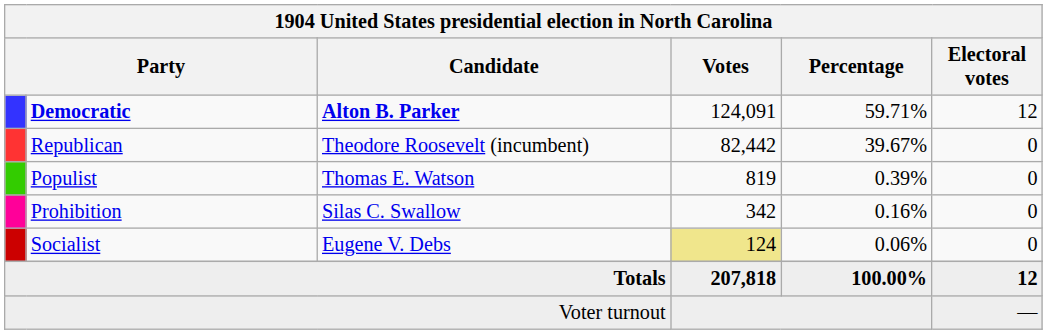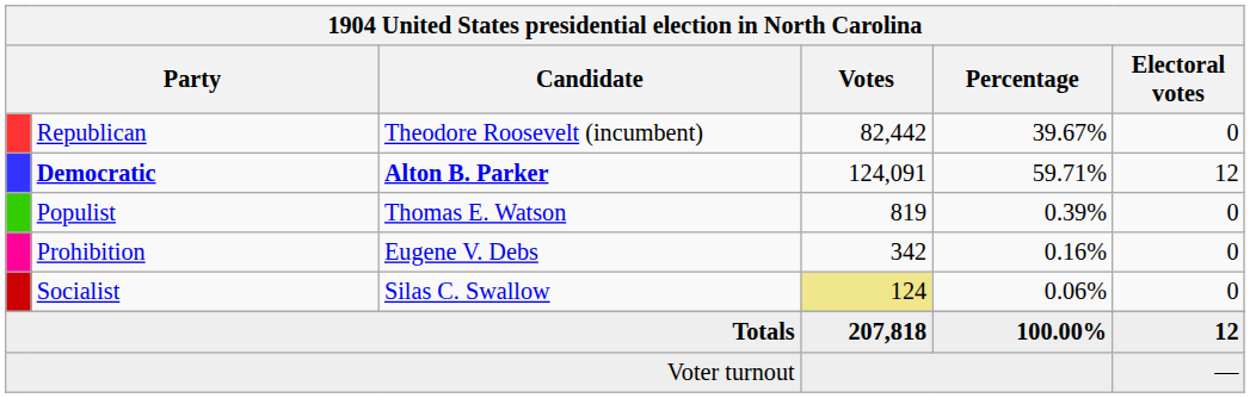rows swapped: Democratic <-> Republican
Prohibition | Candidate: Silas C. Swallow -> Eugene V. Debs
Socialist | Candidate: Eugene V. Debs -> Silas C. Swallow
